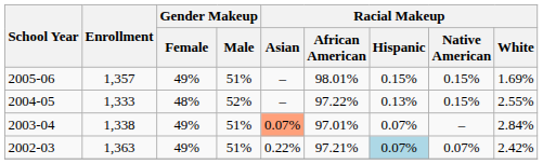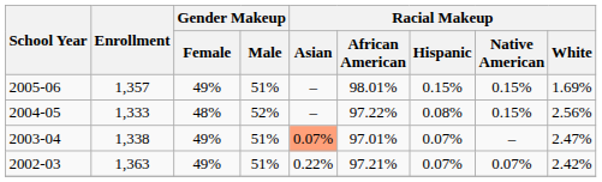2004-05 | Racial Makeup / Hispanic: 0.13% -> 0.08%
2004-05 | Racial Makeup / White: 2.55% -> 2.56%
2003-04 | Racial Makeup / White: 2.84% -> 2.47%
2002-03 | Racial Makeup / Hispanic: lightblue background -> no background
